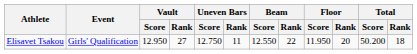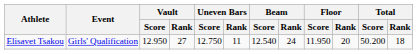Elisavet Tsakou | Beam / Score: 12.550 -> 12.540
Elisavet Tsakou | Beam / Rank: 22 -> 24
